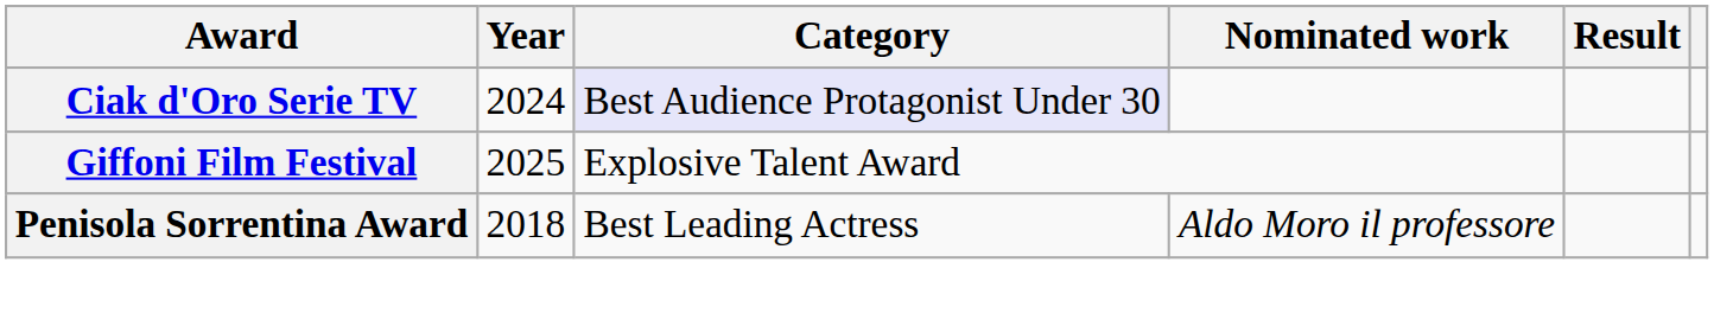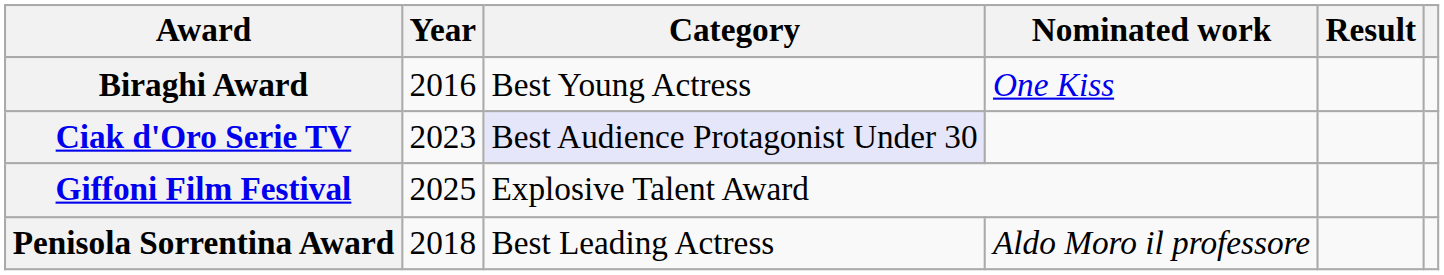+ row: Biraghi Award | 2016 | Best Young Actress | One Kiss
Ciak d'Oro Serie TV | Year: 2024 -> 2023
